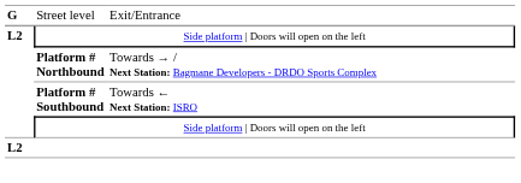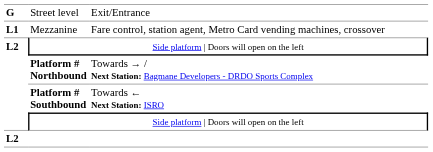+ row: L1 | Mezzanine | Fare control, station agent, Metro Card vending machines, crossover
